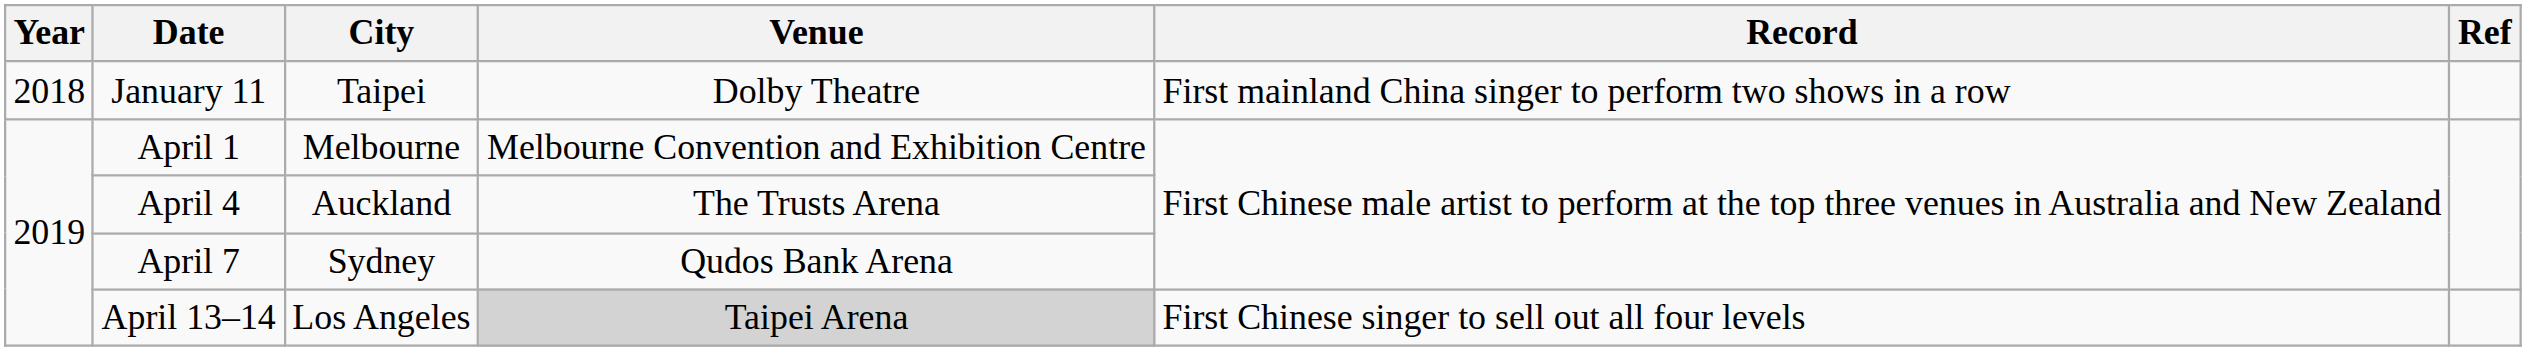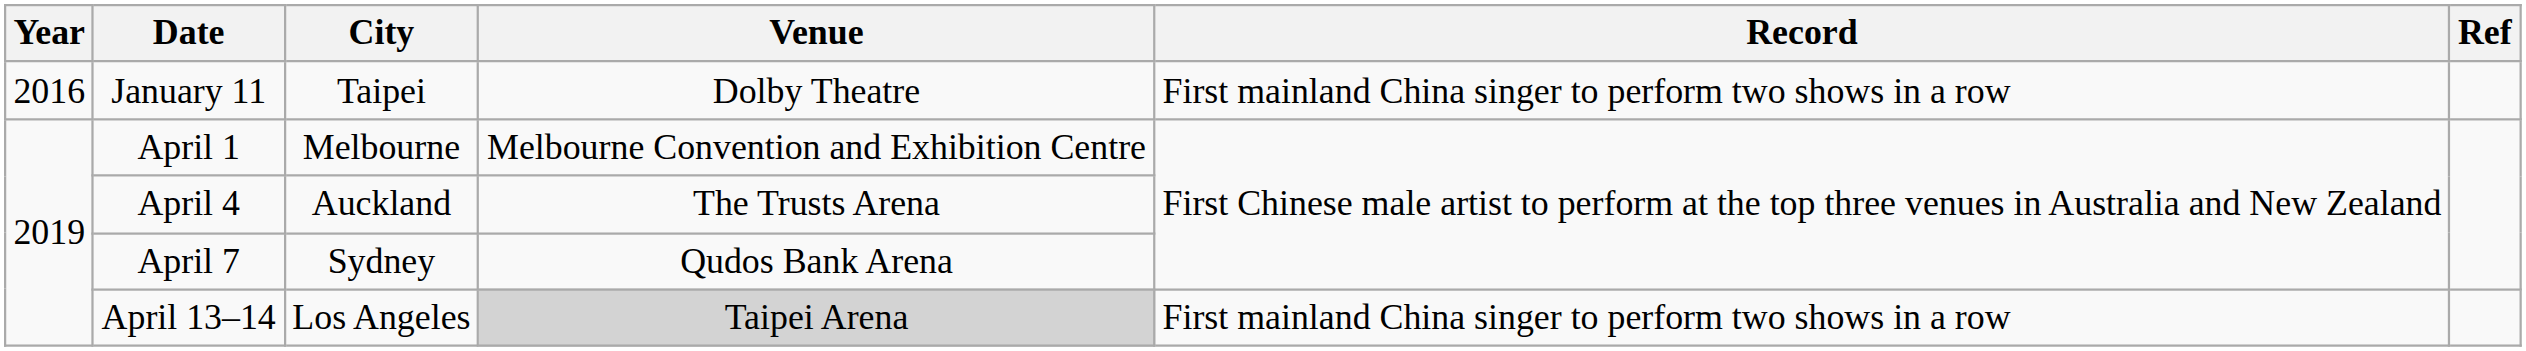January 11 | Year: 2018 -> 2016
April 13–14 | Record: First Chinese singer to sell out all four levels -> First mainland China singer to perform two shows in a row
